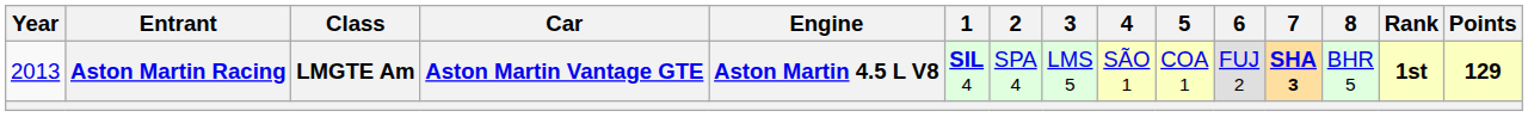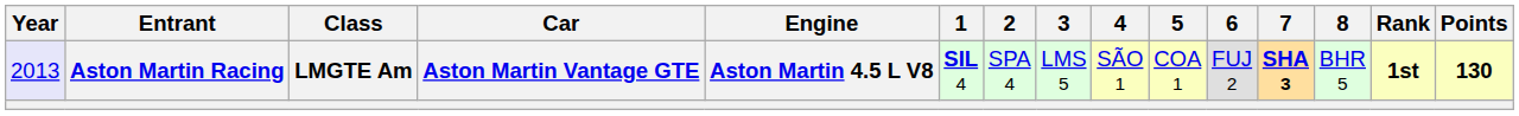Aston Martin Racing | Year: no background -> lavender background
Aston Martin Racing | Points: 129 -> 130
